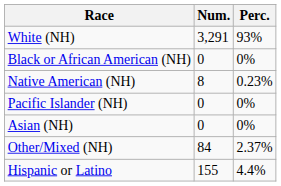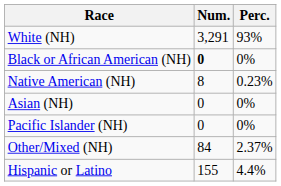Black or African American (NH) | Num.: normal -> bold
rows swapped: Asian (NH) <-> Pacific Islander (NH)
